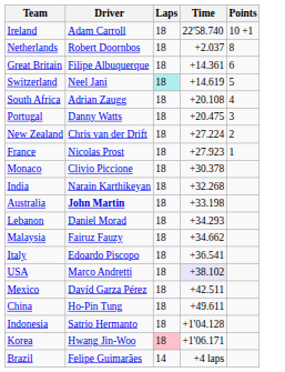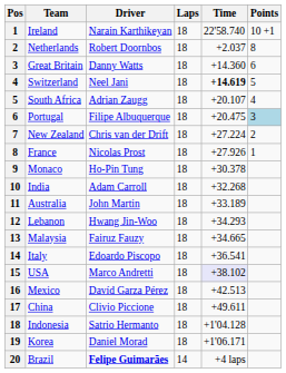+ column: Pos | 1 | 2 | 3 | 4 | 5 | 6 | 7 | 8 | 9 | 10 | 11 | 12 | 13 | 14 | 15 | 16 | 17 | 18 | 19 | 20
Ireland | Driver: Adam Carroll -> Narain Karthikeyan
Great Britain | Driver: Filipe Albuquerque -> Danny Watts
Great Britain | Time: +14.361 -> +14.360
Switzerland | Laps: paleturquoise background -> no background
Switzerland | Time: normal -> bold
South Africa | Time: +20.108 -> +20.107
Portugal | Driver: Danny Watts -> Filipe Albuquerque
Portugal | Points: no background -> lightblue background
France | Time: +27.923 -> +27.926
Monaco | Driver: Clivio Piccione -> Ho-Pin Tung
India | Driver: Narain Karthikeyan -> Adam Carroll
Australia | Driver: bold -> normal
Australia | Time: +33.198 -> +33.189
Lebanon | Driver: Daniel Morad -> Hwang Jin-Woo
Malaysia | Time: +34.662 -> +34.665
Mexico | Time: +42.511 -> +42.513
China | Driver: Ho-Pin Tung -> Clivio Piccione
Korea | Driver: Hwang Jin-Woo -> Daniel Morad
Korea | Laps: pink background -> no background
Brazil | Driver: normal -> bold
